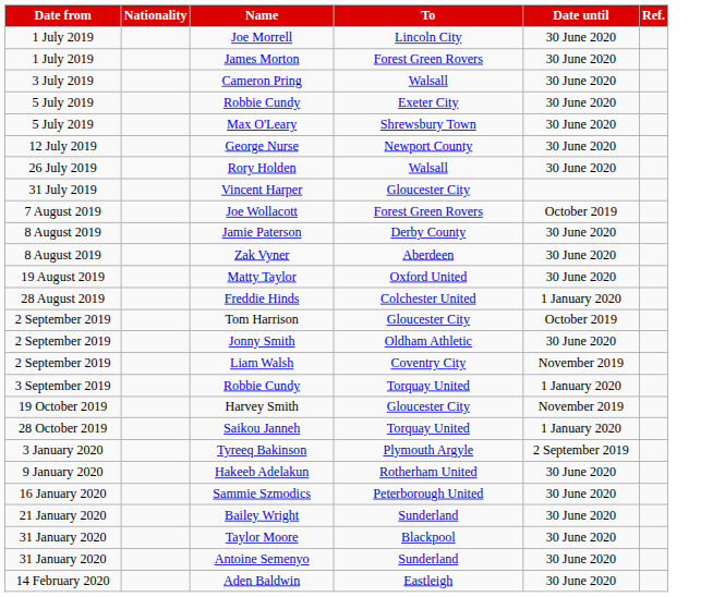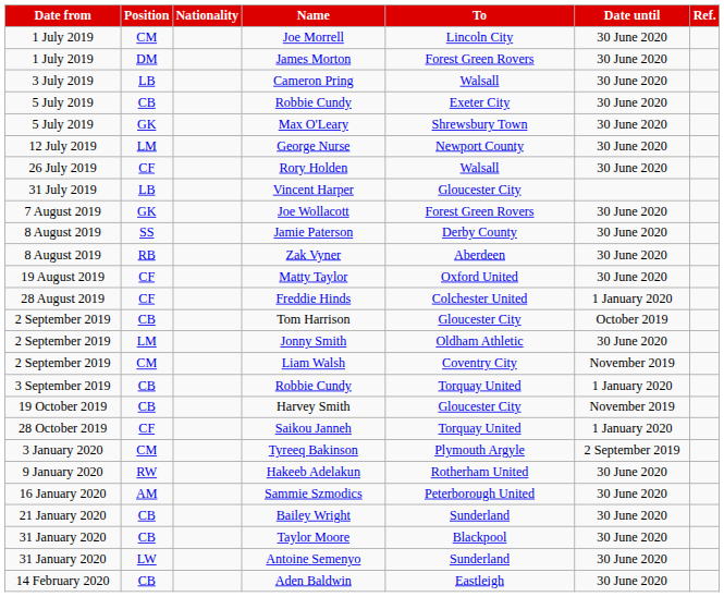+ column: Position | CM | DM | LB | CB | GK | LM | CF | LB | GK | SS | RB | CF | CF | CB | LM | CM | CB | CB | CF | CM | RW | AM | CB | CB | LW | CB
Joe Wollacott | Date until: October 2019 -> 30 June 2020
